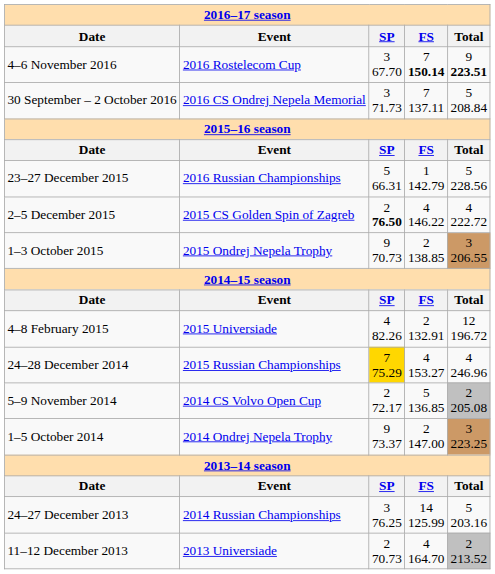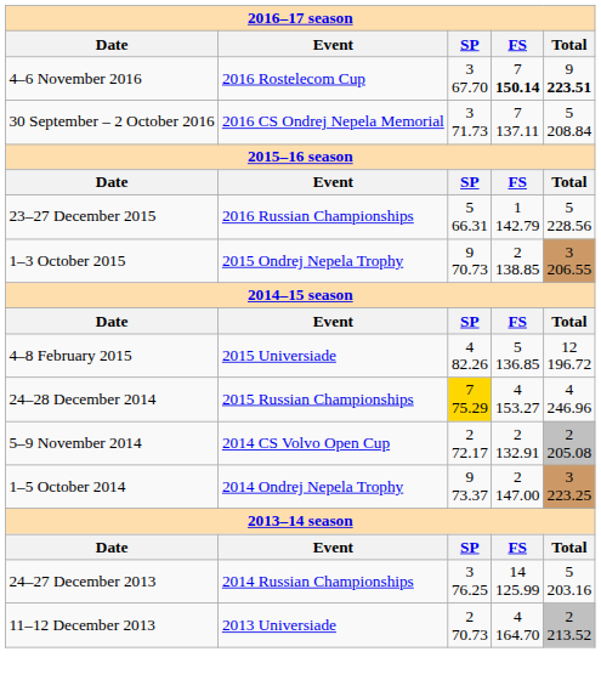- row: 2–5 December 2015 | 2015 CS Golden Spin of Zagreb | 2 76.50 | 4 146.22 | 4 222.72
4–8 February 2015 | column 4: 2 132.91 -> 5 136.85
5–9 November 2014 | column 4: 5 136.85 -> 2 132.91
